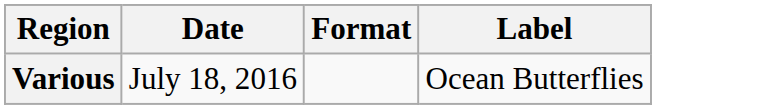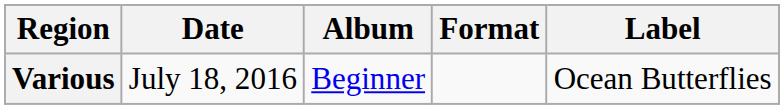+ column: Album | Beginner
